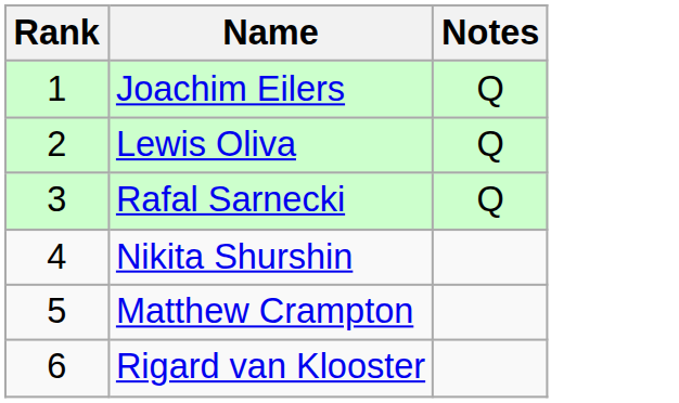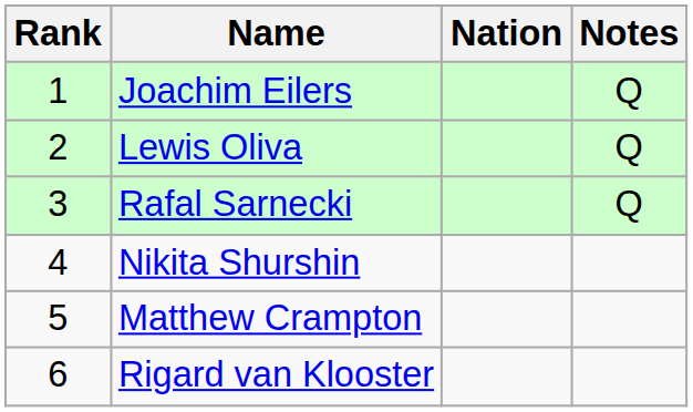+ column: Nation
